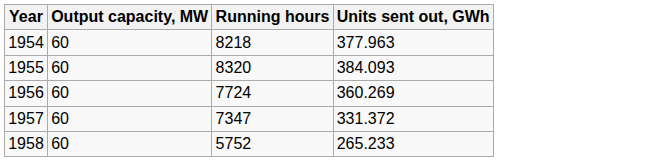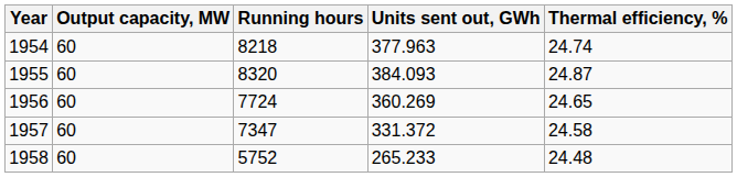+ column: Thermal efficiency, % | 24.74 | 24.87 | 24.65 | 24.58 | 24.48
